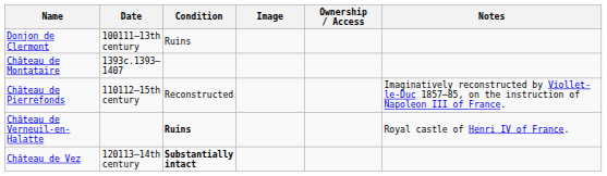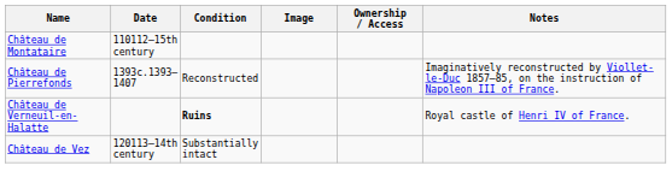- row: Donjon de Clermont | 100111–13th century | Ruins
Château de Montataire | Date: 1393c.1393–1407 -> 110112–15th century
Château de Pierrefonds | Date: 110112–15th century -> 1393c.1393–1407
Château de Vez | Condition: bold -> normal
